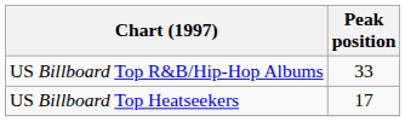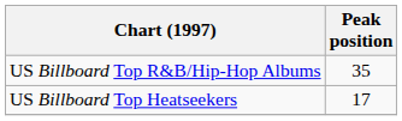US Billboard Top R&B/Hip-Hop Albums | Peak position: 33 -> 35
